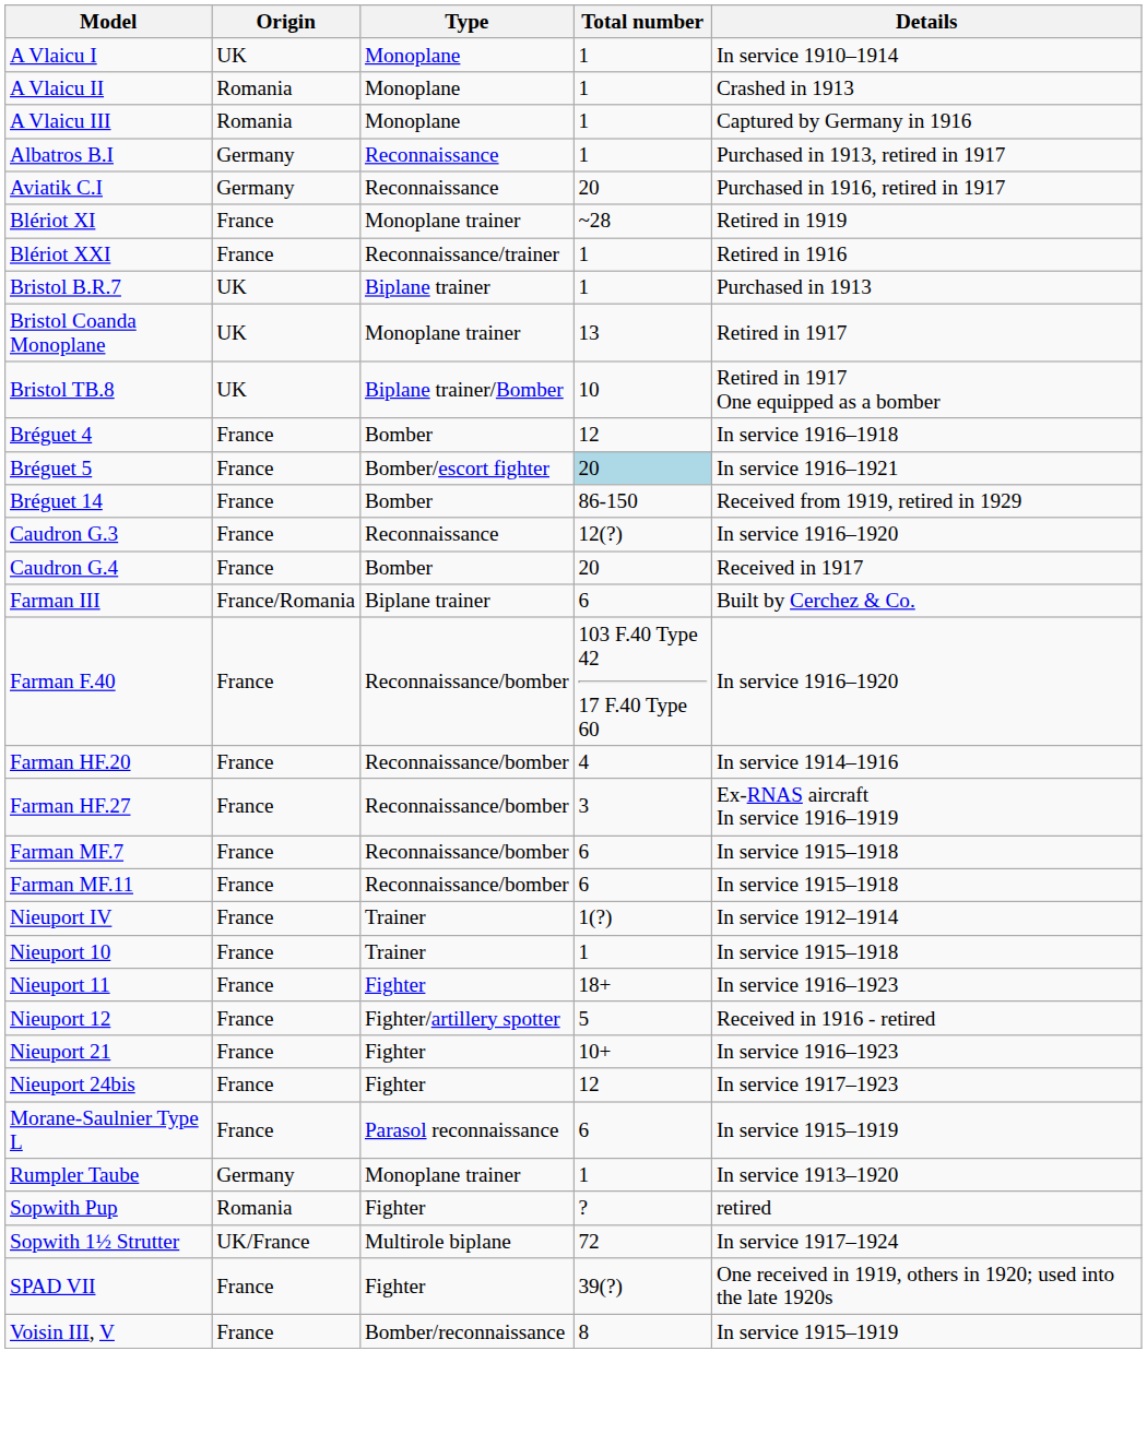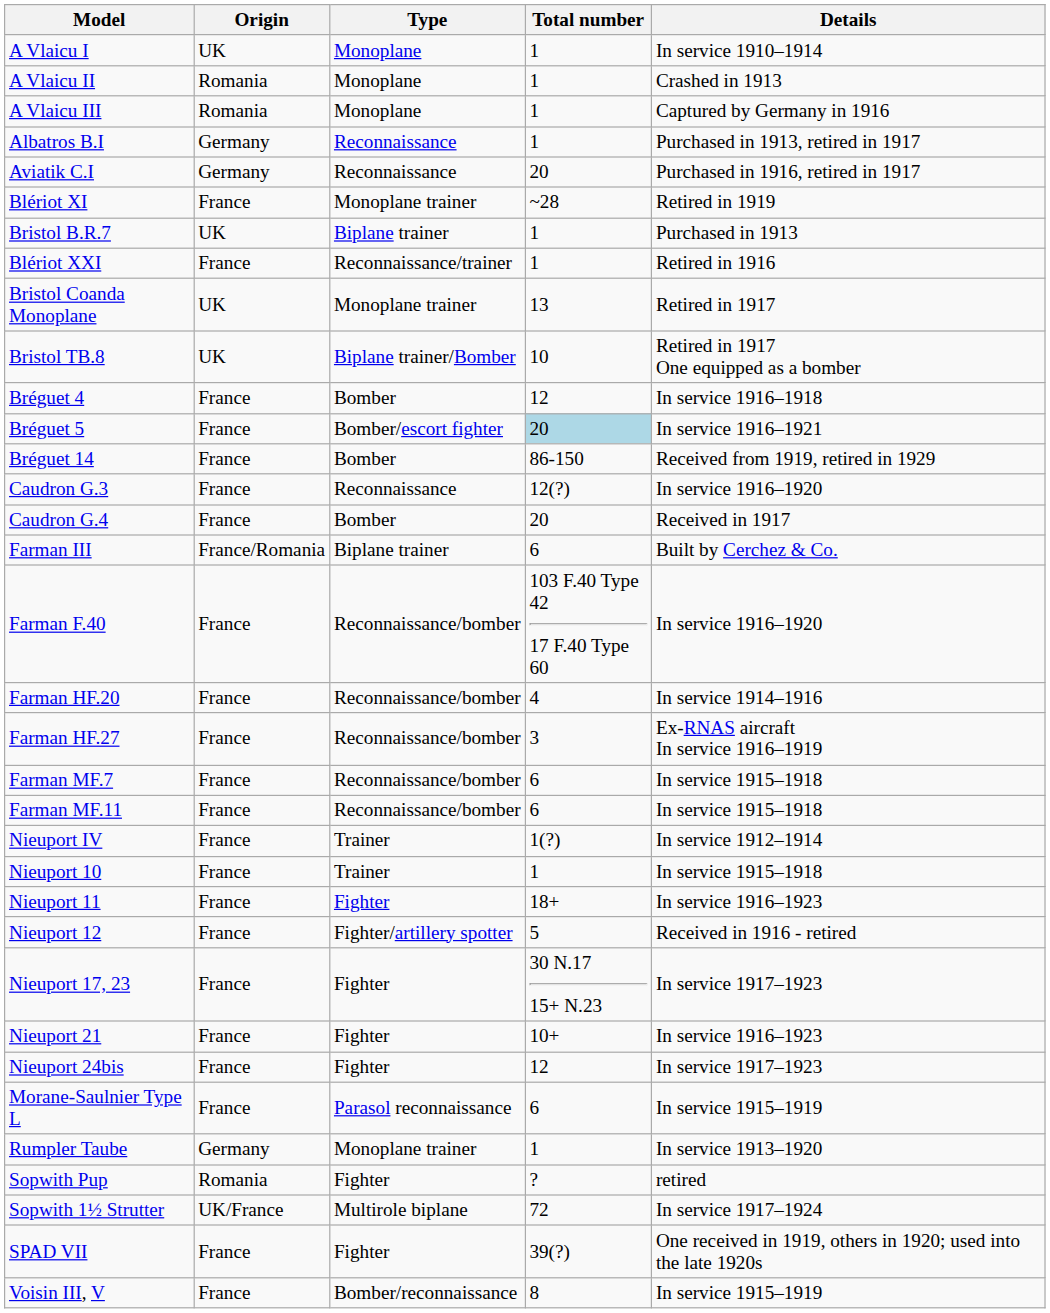rows swapped: Blériot XXI <-> Bristol B.R.7
+ row: Nieuport 17, 23 | France | Fighter | 30 N.17 15+ N.23 | In service 1917–1923
